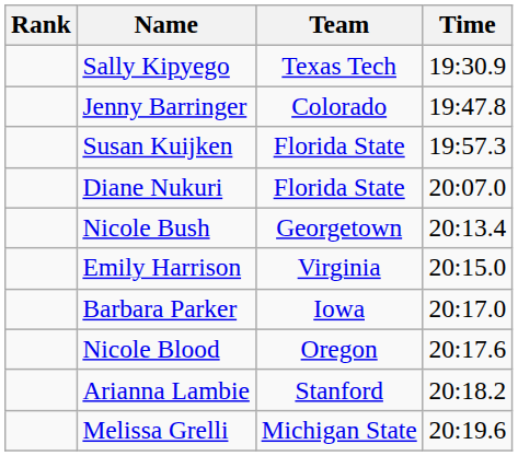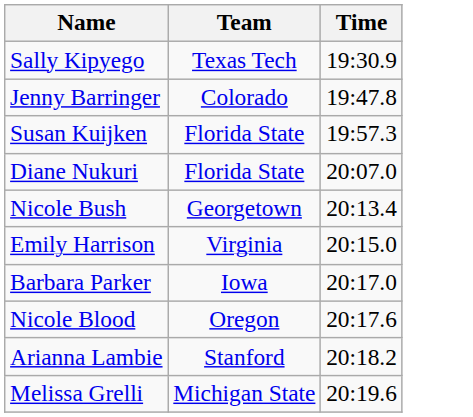- column: Rank
